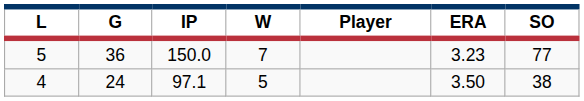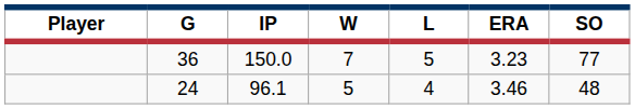columns swapped: Player <-> L
24 | IP: 97.1 -> 96.1
24 | ERA: 3.50 -> 3.46
24 | SO: 38 -> 48
